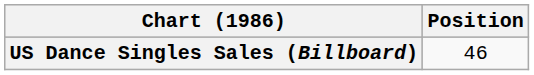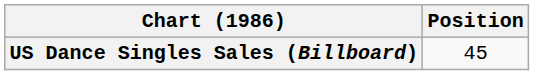US Dance Singles Sales (Billboard) | Position: 46 -> 45
